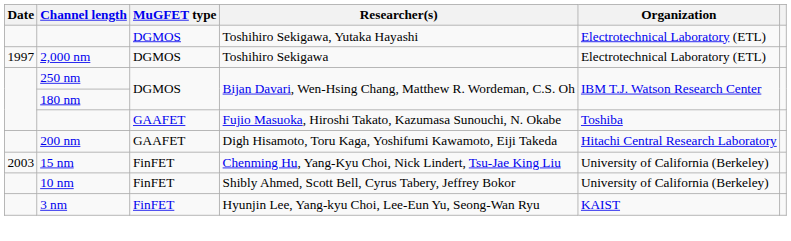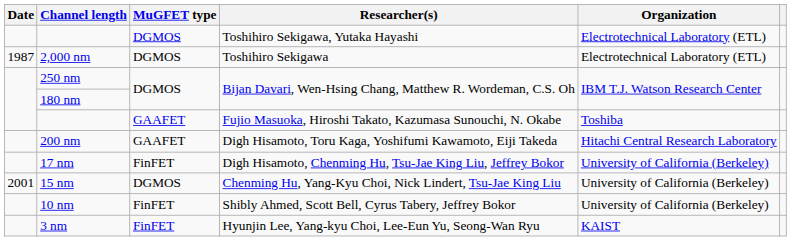2,000 nm | Date: 1997 -> 1987
+ row: 17 nm | FinFET | Digh Hisamoto, Chenming Hu, Tsu-Jae King Liu, Jeffrey Bokor | University of California (Berkeley)
15 nm | Date: 2003 -> 2001
15 nm | MuGFET type: FinFET -> DGMOS
